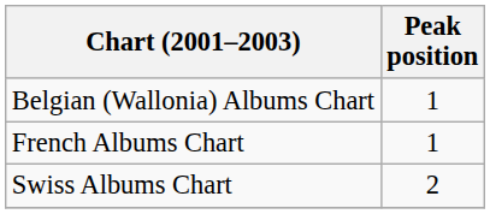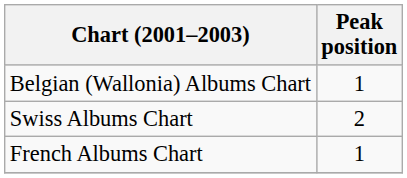rows swapped: French Albums Chart <-> Swiss Albums Chart
